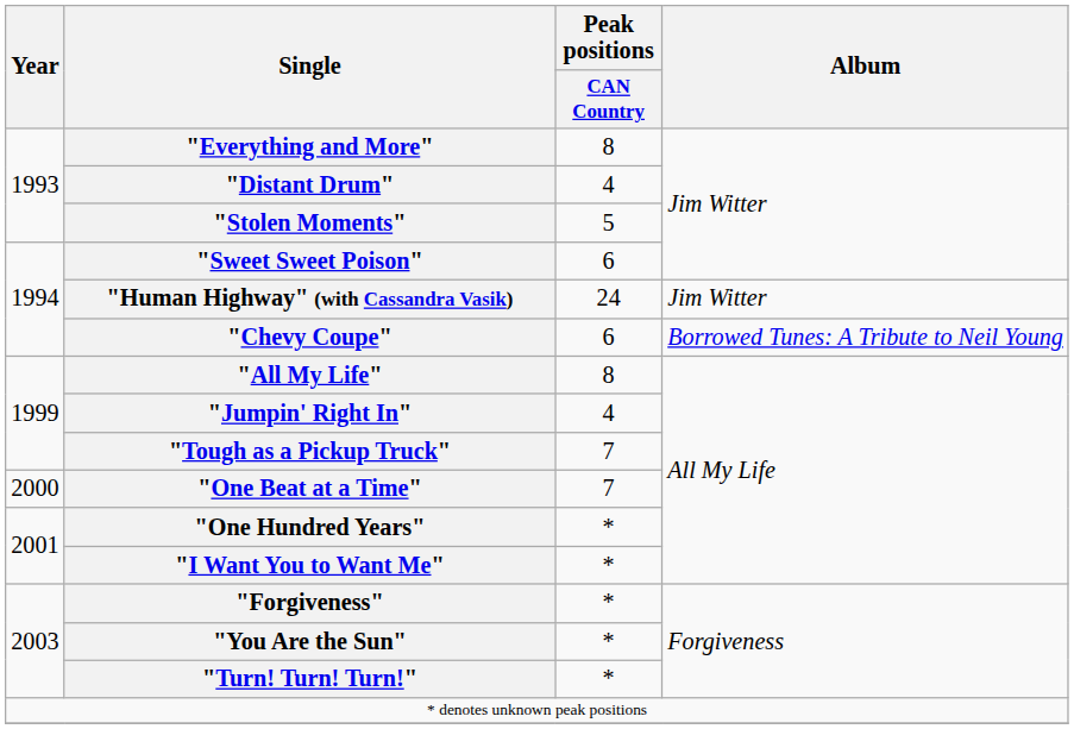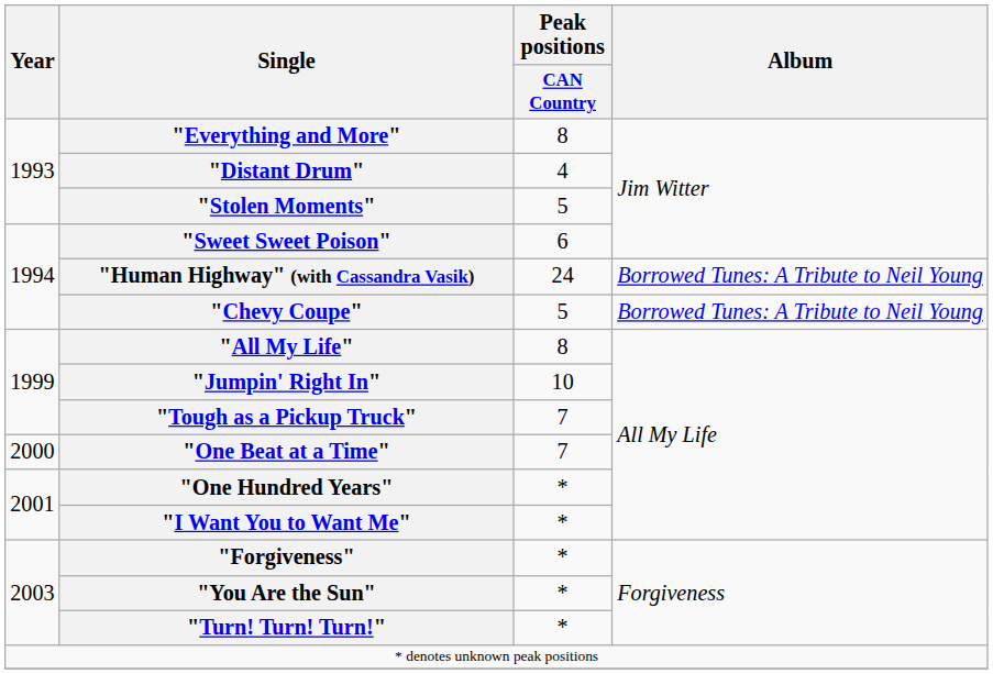"Human Highway" (with Cassandra Vasik) | Album: Jim Witter -> Borrowed Tunes: A Tribute to Neil Young
"Chevy Coupe" | Peak positions / CAN Country: 6 -> 5
"Jumpin' Right In" | Peak positions / CAN Country: 4 -> 10
